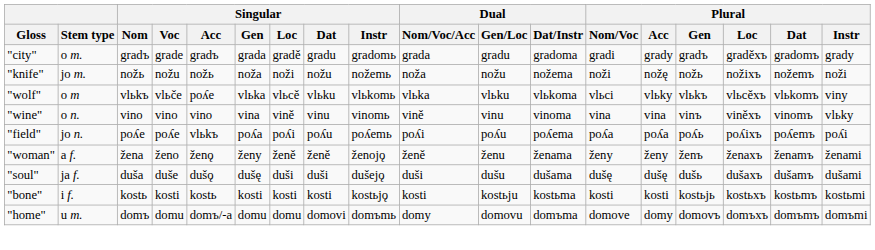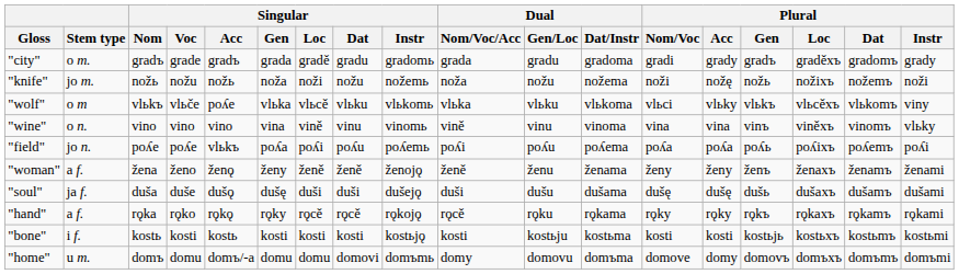+ row: "hand" | a f. | rǫka | rǫko | rǫkǫ | rǫky | rǫcě | rǫcě | rǫkojǫ | rǫcě | rǫku | rǫkama | rǫky | rǫky | rǫkъ | rǫkaxъ | rǫkamъ | rǫkami
